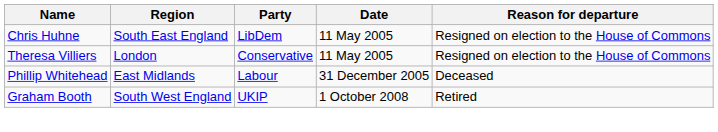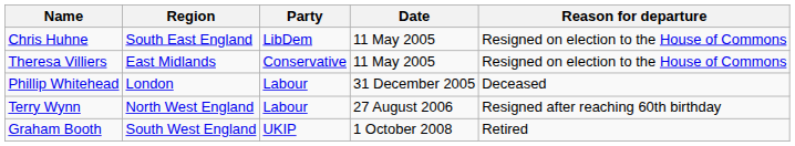Theresa Villiers | Region: London -> East Midlands
Phillip Whitehead | Region: East Midlands -> London
+ row: Terry Wynn | North West England | Labour | 27 August 2006 | Resigned after reaching 60th birthday
